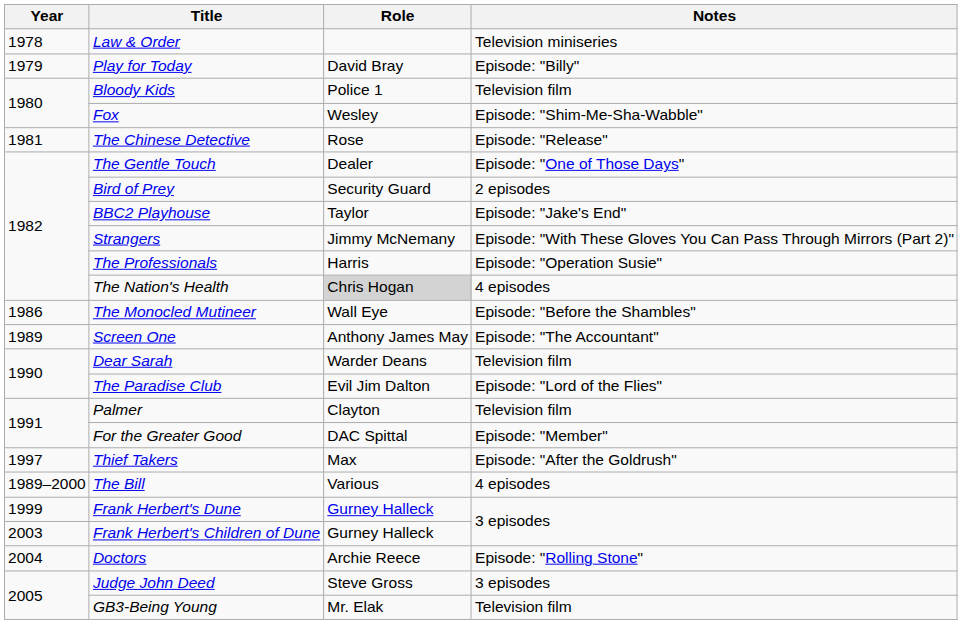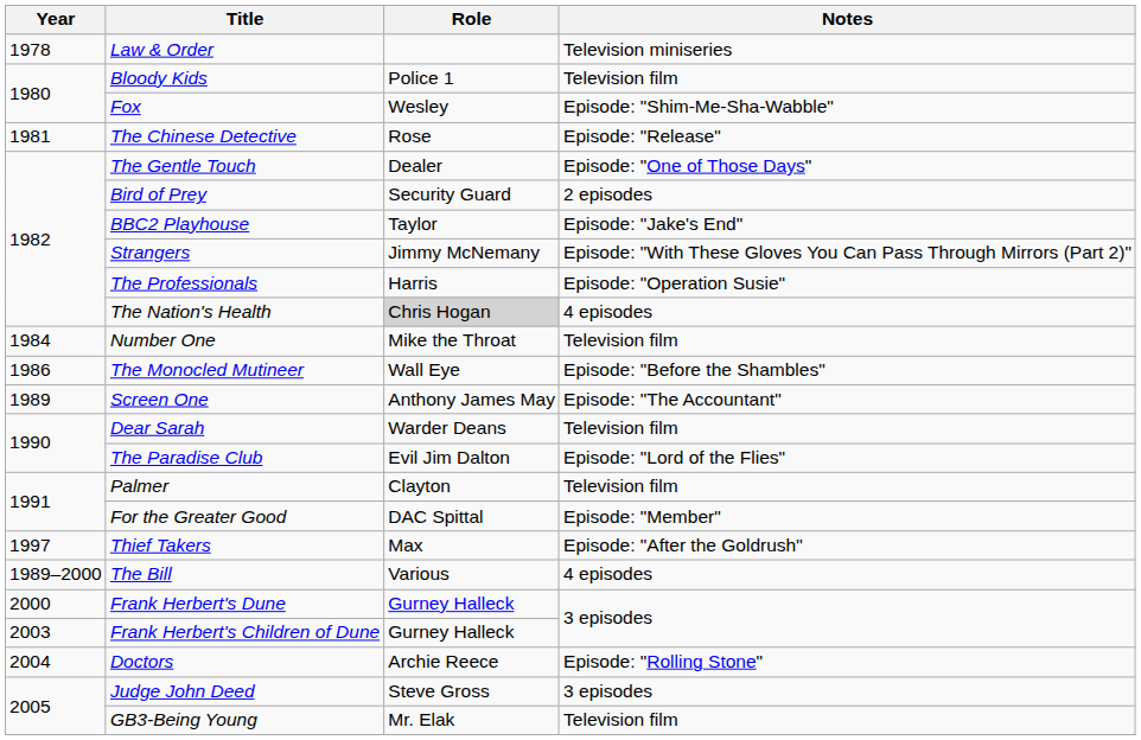- row: 1979 | Play for Today | David Bray | Episode: "Billy"
+ row: 1984 | Number One | Mike the Throat | Television film
Frank Herbert's Dune | Year: 1999 -> 2000
